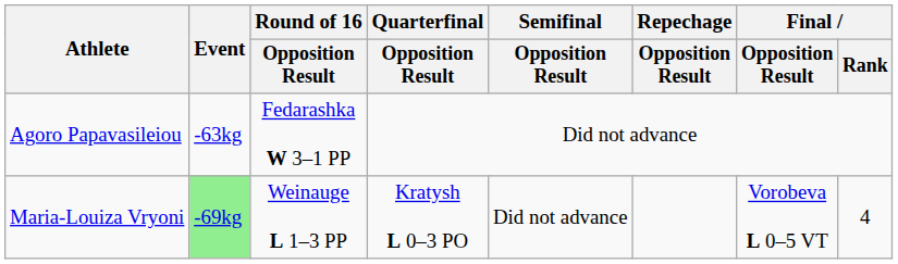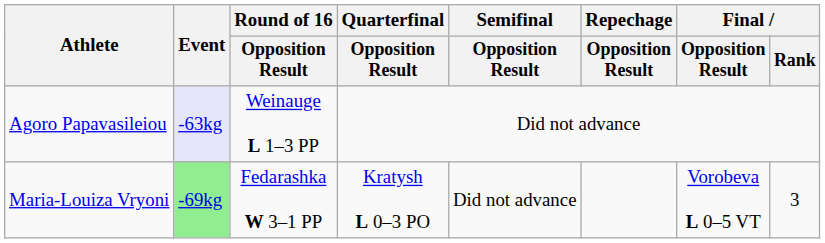Agoro Papavasileiou | Event: no background -> lavender background
Agoro Papavasileiou | Round of 16 / Opposition Result: Fedarashka W 3–1 PP -> Weinauge L 1–3 PP
Maria-Louiza Vryoni | Round of 16 / Opposition Result: Weinauge L 1–3 PP -> Fedarashka W 3–1 PP
Maria-Louiza Vryoni | Final / Rank: 4 -> 3
